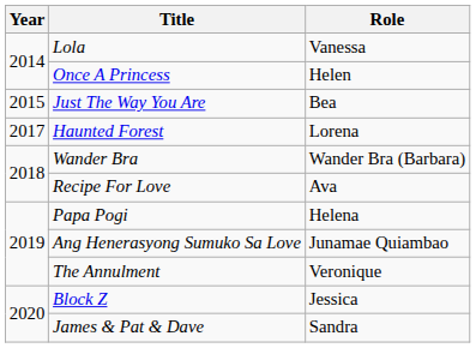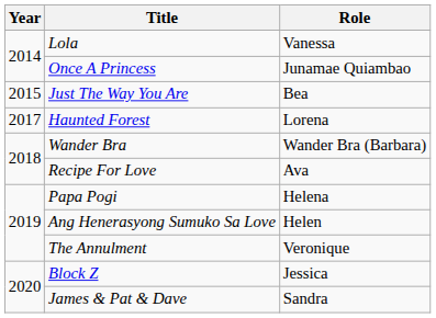Once A Princess | Role: Helen -> Junamae Quiambao
Ang Henerasyong Sumuko Sa Love | Role: Junamae Quiambao -> Helen
